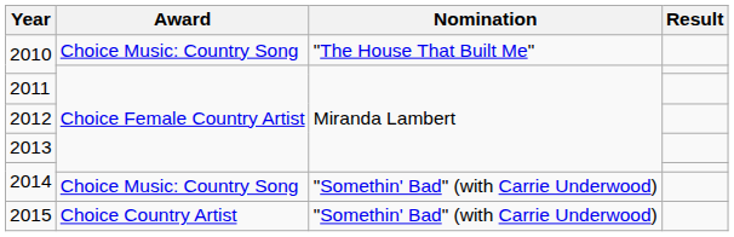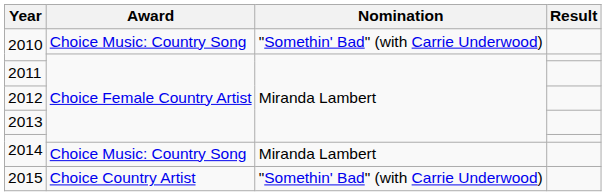2010 / Choice Music: Country Song | Nomination: "The House That Built Me" -> "Somethin' Bad" (with Carrie Underwood)
2014 / Choice Music: Country Song | Nomination: "Somethin' Bad" (with Carrie Underwood) -> Miranda Lambert
